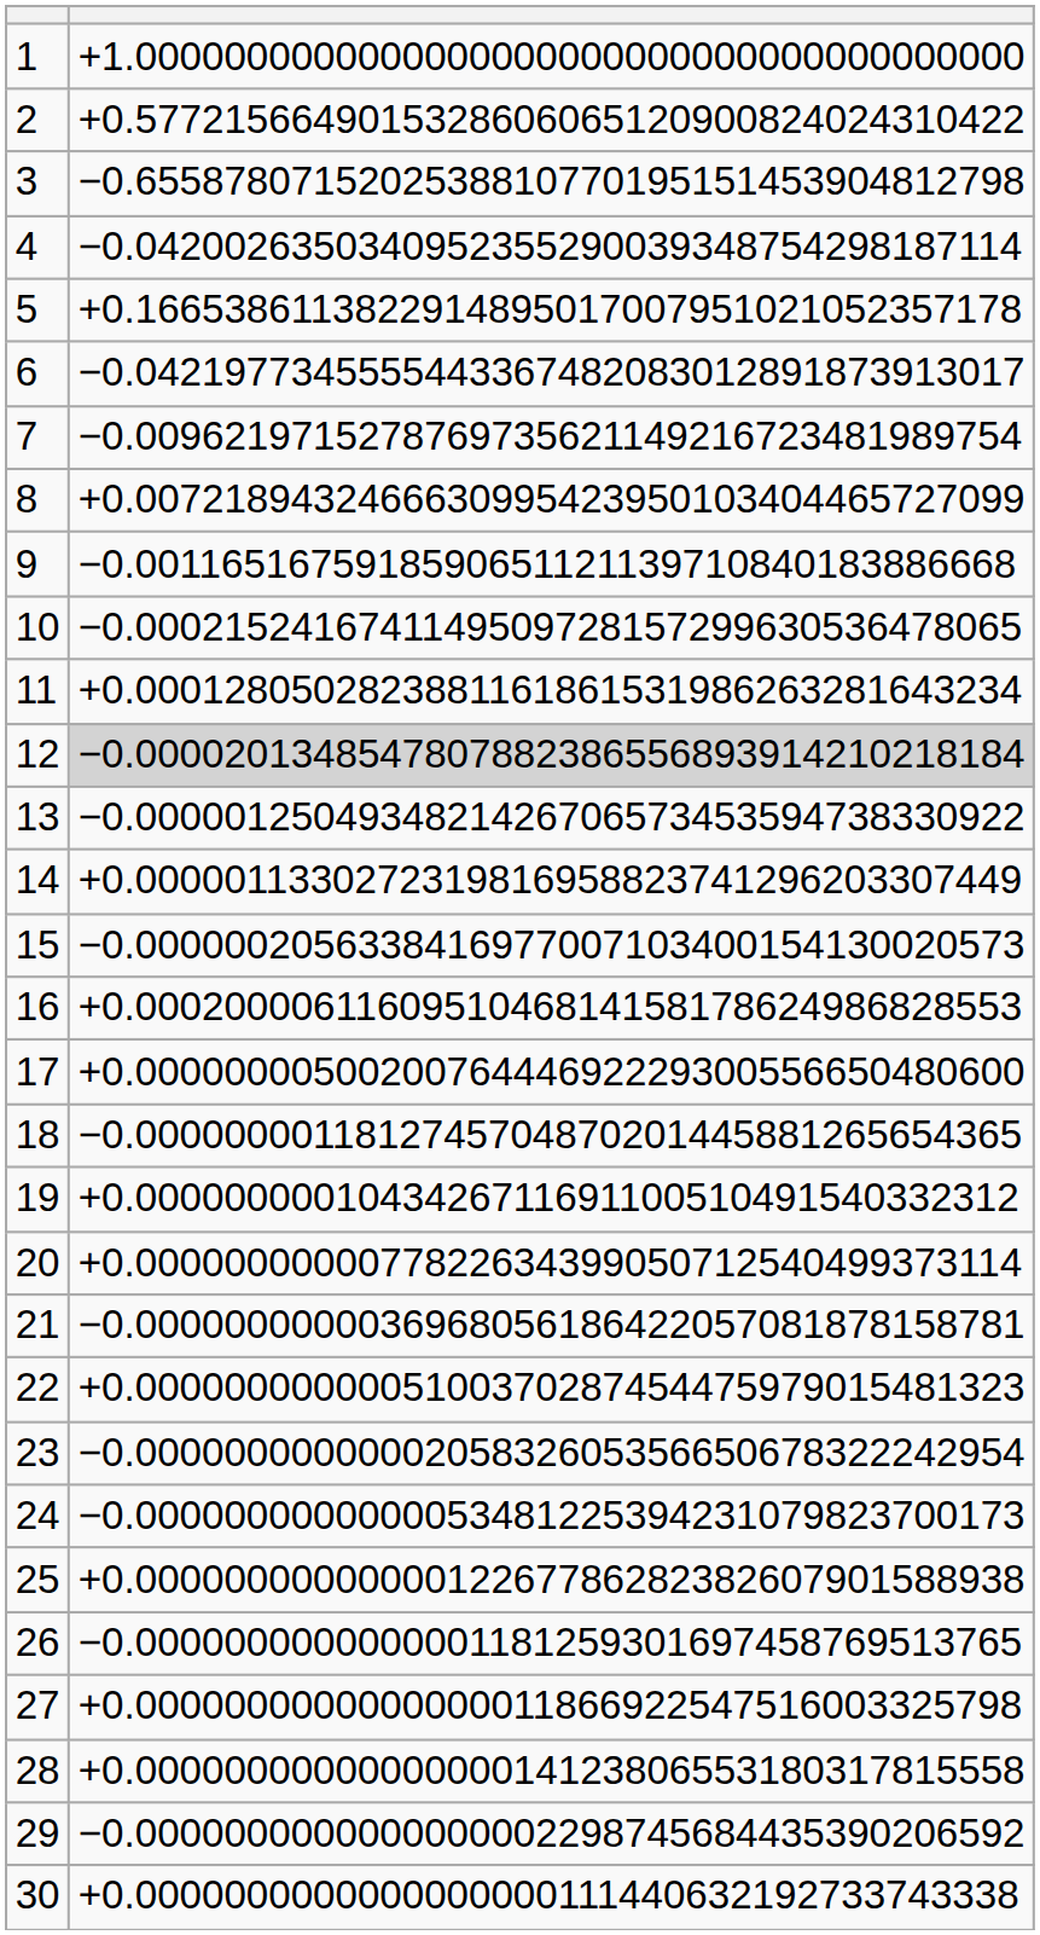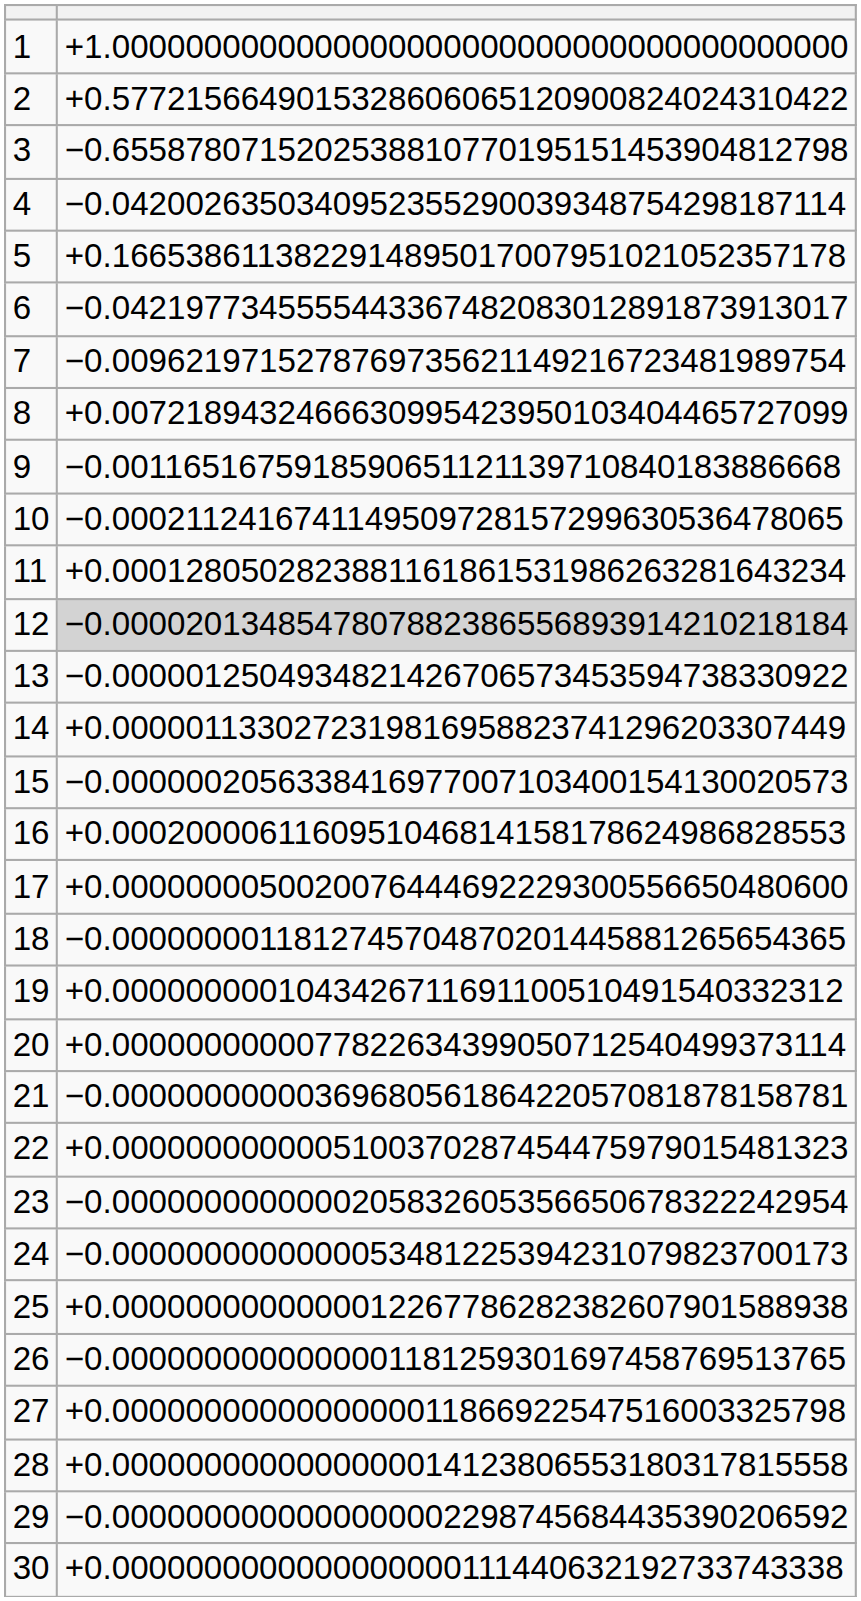10 | column 2: −0.0002152416741149509728157299630536478065 -> −0.0002112416741149509728157299630536478065
